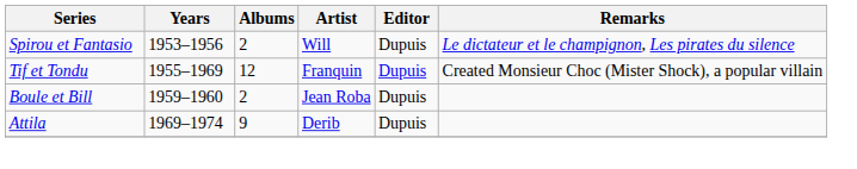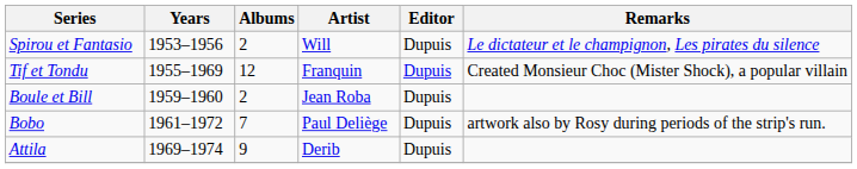+ row: Bobo | 1961–1972 | 7 | Paul Deliège | Dupuis | artwork also by Rosy during periods of the strip's run.
